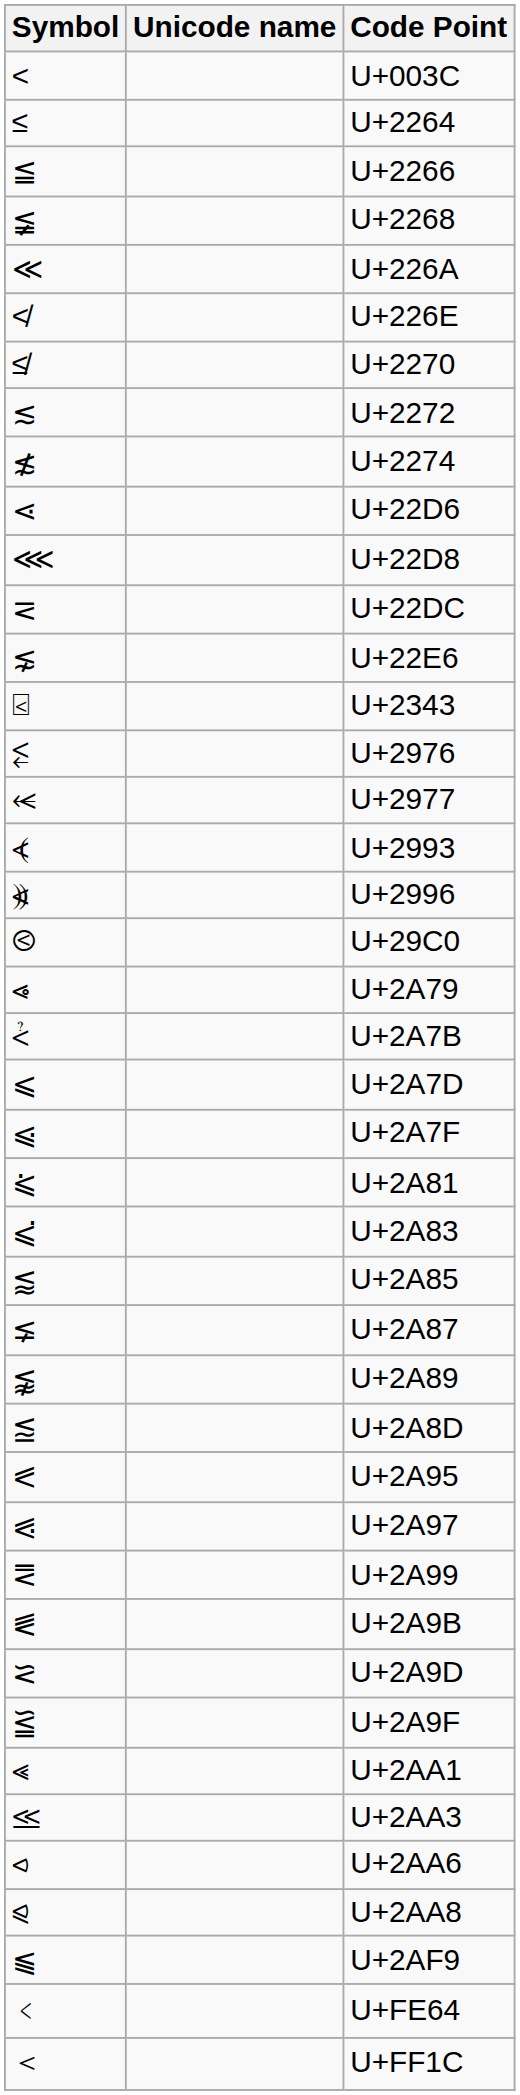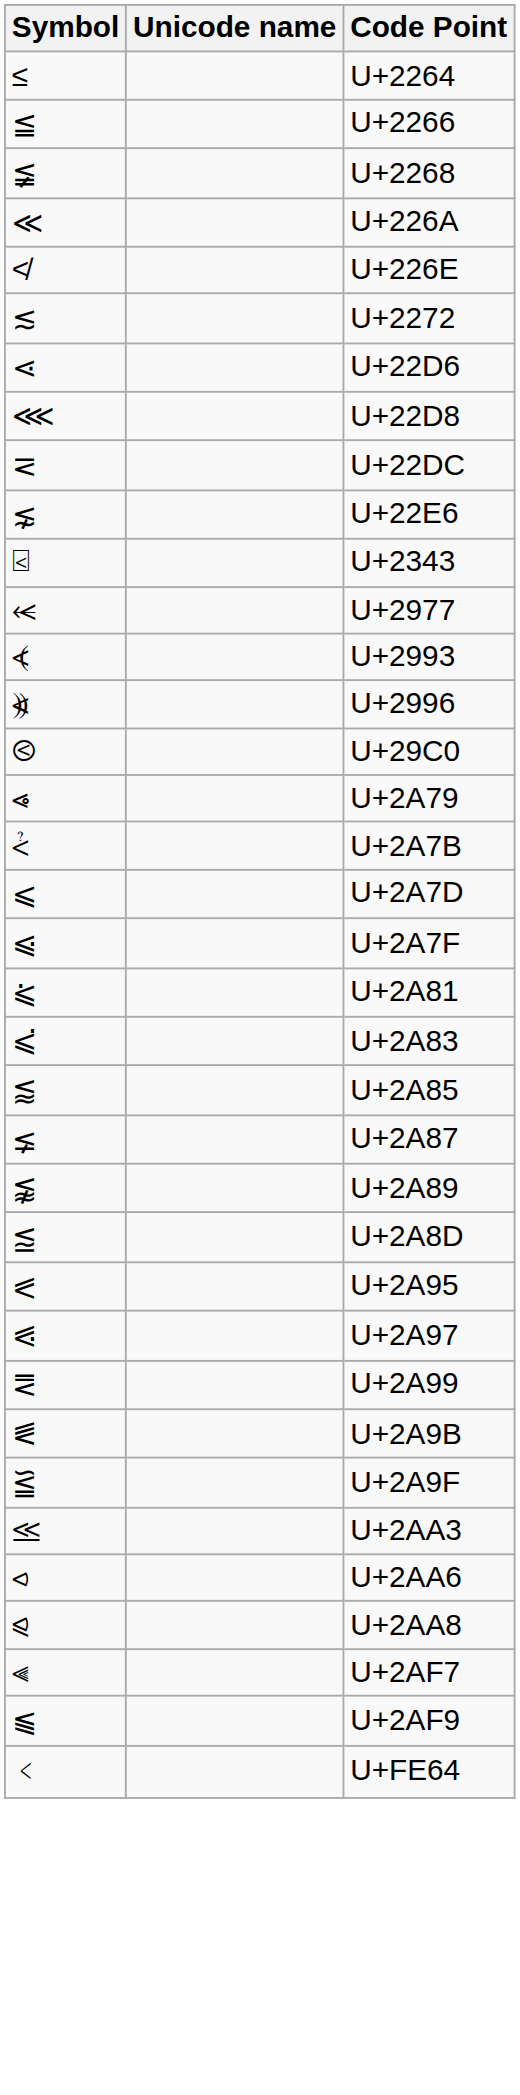- row: < | U+003C
- row: ≰ | U+2270
- row: ≴ | U+2274
- row: ⥶ | U+2976
- row: ⪝ | U+2A9D
- row: ⪡ | U+2AA1
+ row: ⫷ | U+2AF7
- row: ＜ | U+FF1C
